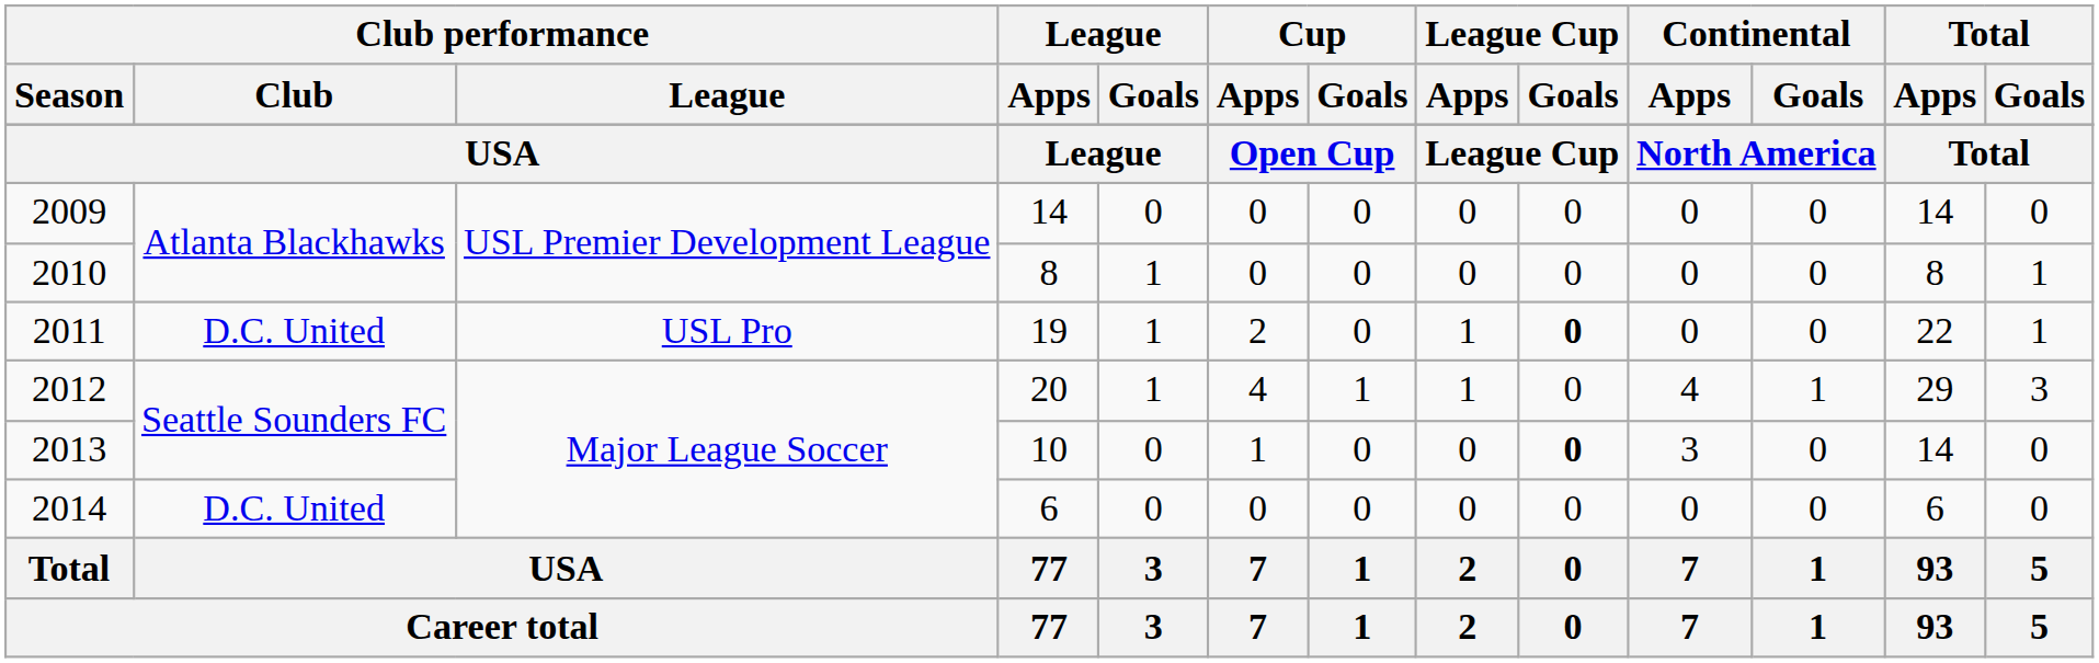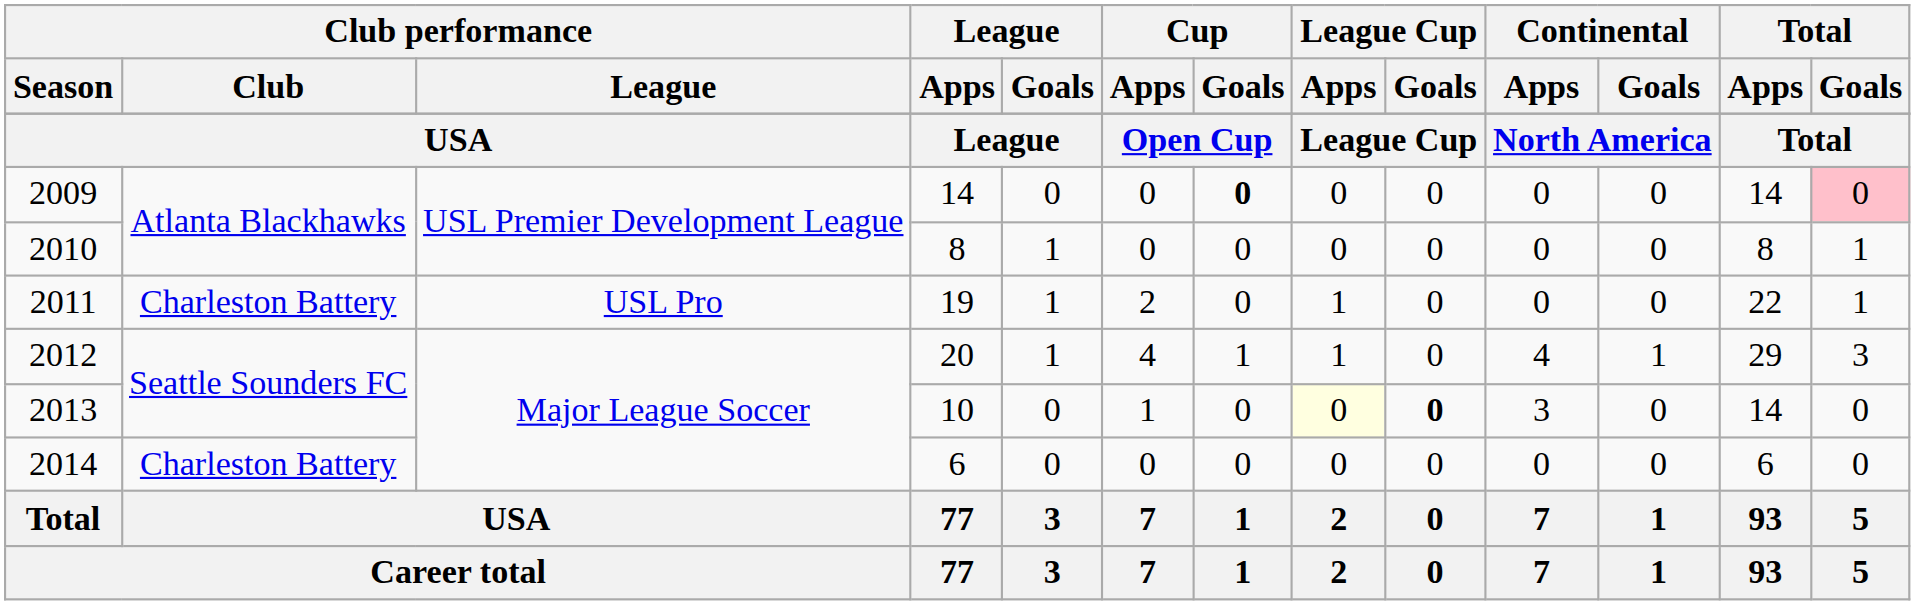2009 | Cup / Goals: normal -> bold
2009 | Total / Goals: no background -> pink background
2011 | Club performance / Club: D.C. United -> Charleston Battery
2011 | League Cup / Goals: bold -> normal
2013 | League Cup / Apps: no background -> lightyellow background
2014 | Club performance / Club: D.C. United -> Charleston Battery
